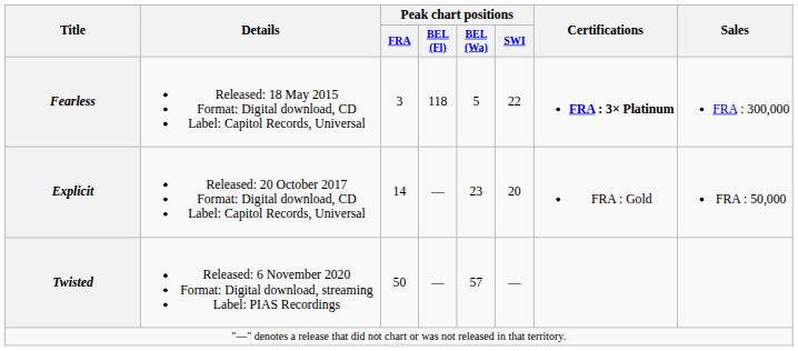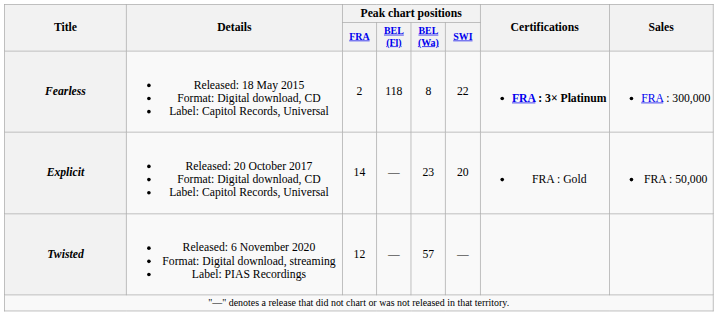Fearless | Peak chart positions / FRA: 3 -> 2
Fearless | Peak chart positions / BEL (Wa): 5 -> 8
Twisted | Peak chart positions / FRA: 50 -> 12
